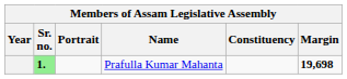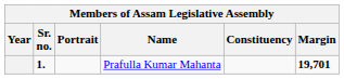Prafulla Kumar Mahanta | Sr. no.: lightgreen background -> no background
Prafulla Kumar Mahanta | Margin: 19,698 -> 19,701
